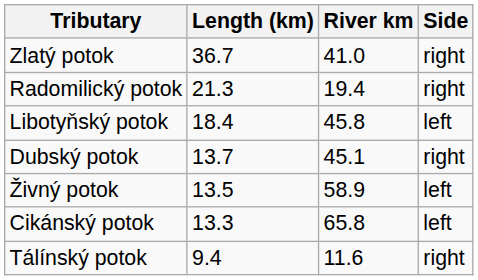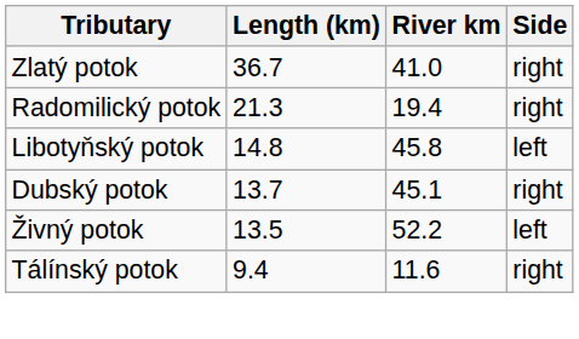Libotyňský potok | Length (km): 18.4 -> 14.8
Živný potok | River km: 58.9 -> 52.2
- row: Cikánský potok | 13.3 | 65.8 | left
